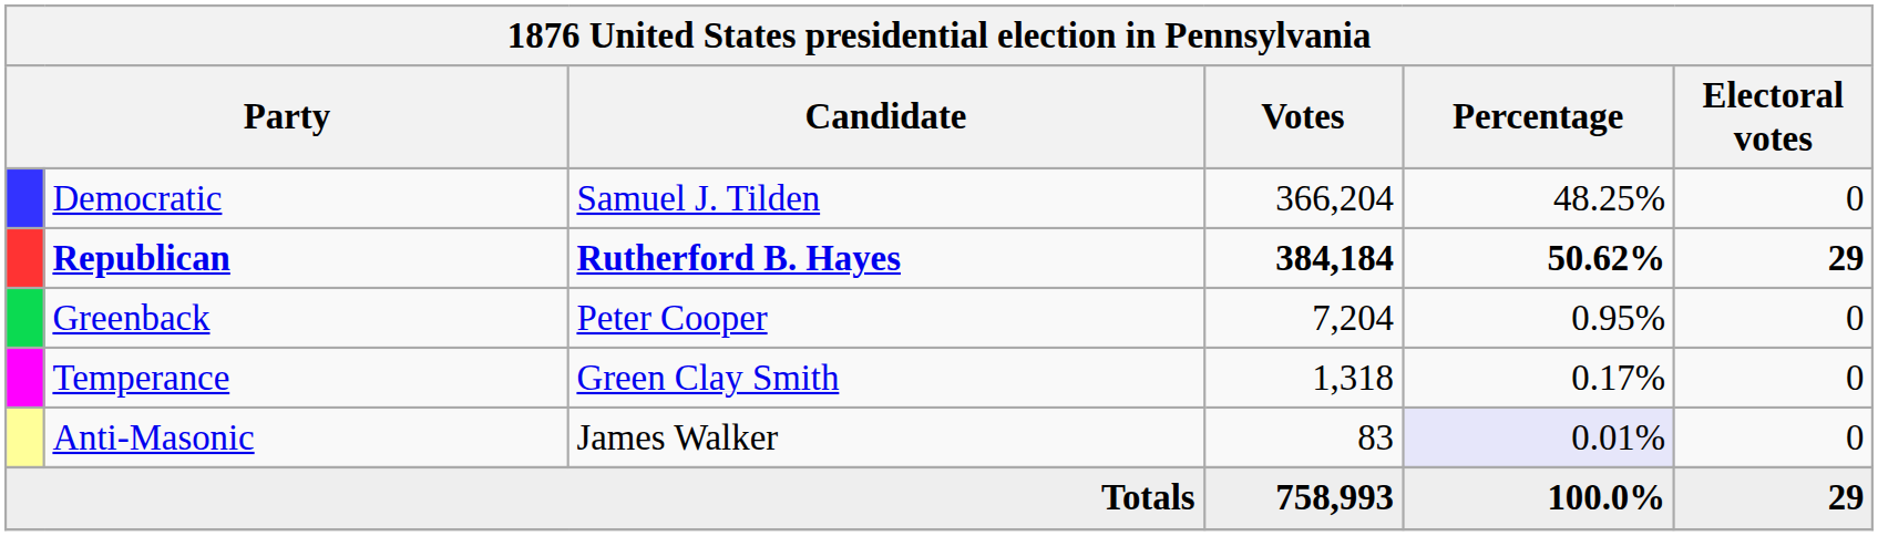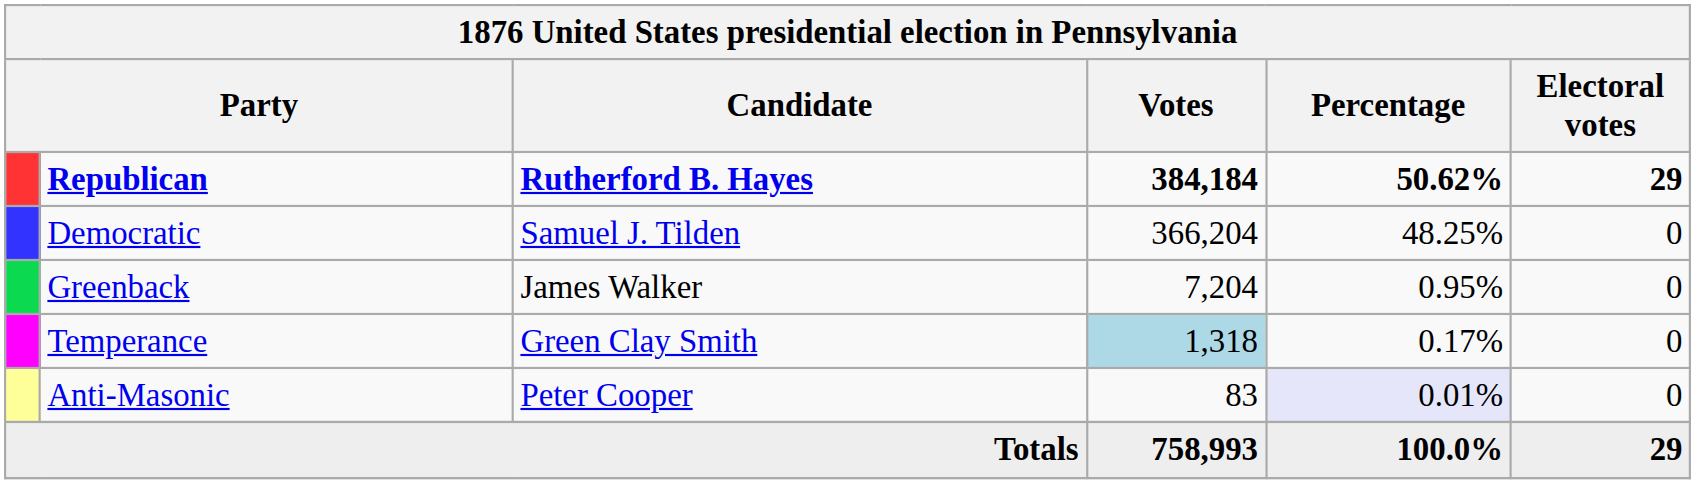rows swapped: Republican <-> Democratic
Greenback | Candidate: Peter Cooper -> James Walker
Temperance | Votes: no background -> lightblue background
Anti-Masonic | Candidate: James Walker -> Peter Cooper
